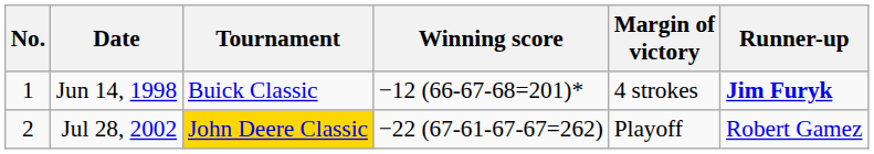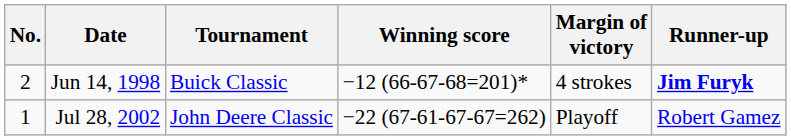Jun 14, 1998 | No.: 1 -> 2
Jul 28, 2002 | No.: 2 -> 1
Jul 28, 2002 | Tournament: gold background -> no background
